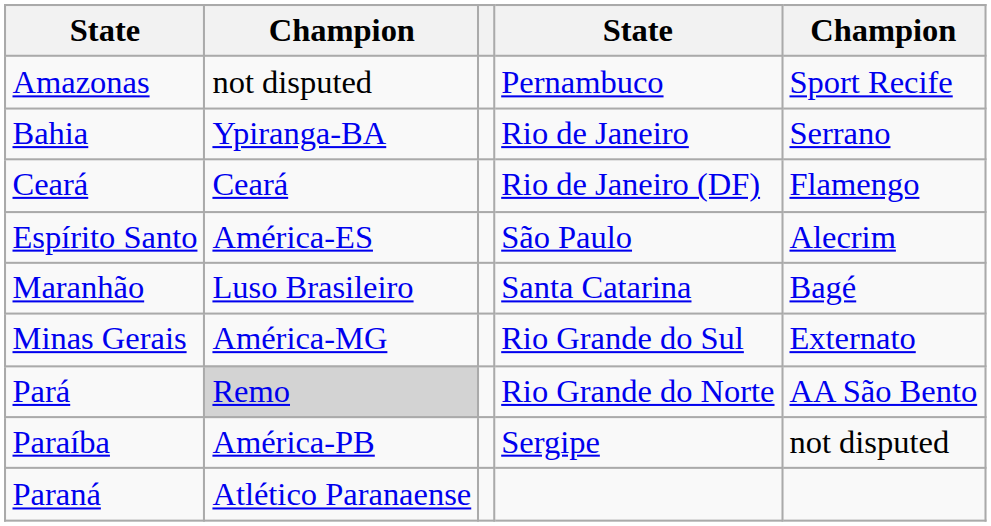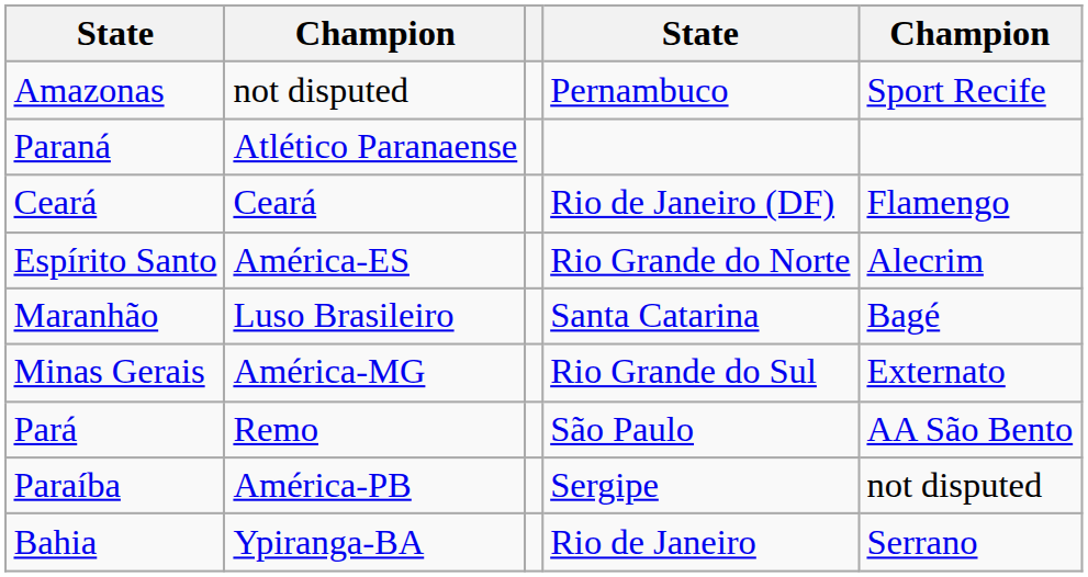rows swapped: Bahia <-> Paraná
Espírito Santo | column 4: São Paulo -> Rio Grande do Norte
Pará | column 2: lightgrey background -> no background
Pará | column 4: Rio Grande do Norte -> São Paulo
